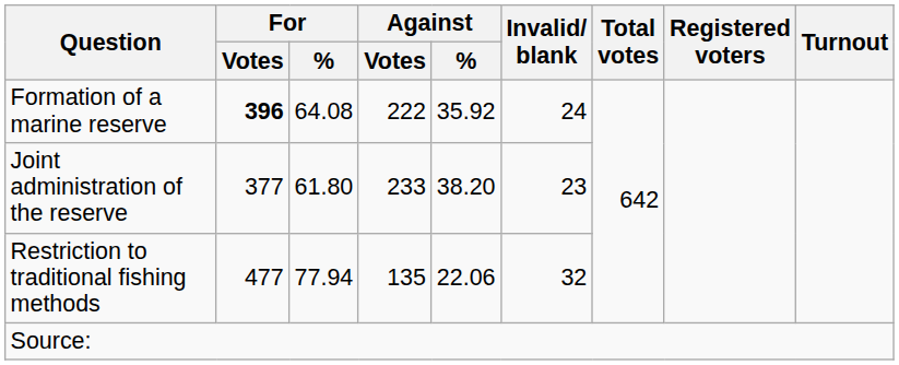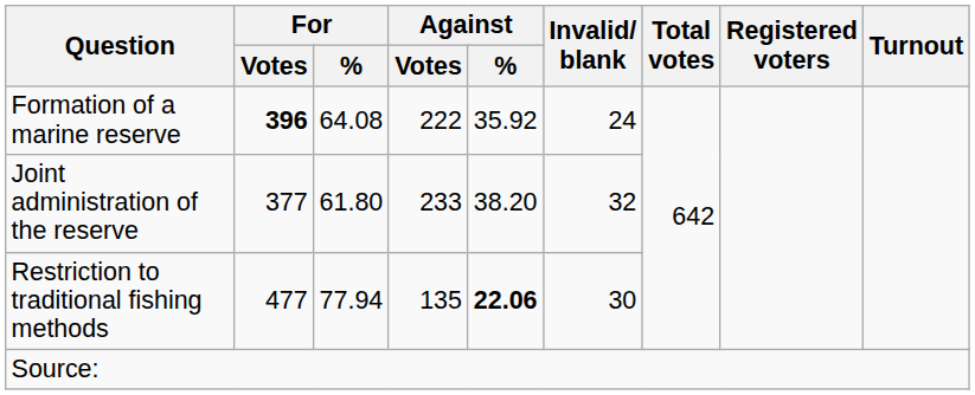Joint administration of the reserve | Invalid/ blank: 23 -> 32
Restriction to traditional fishing methods | Against / %: normal -> bold
Restriction to traditional fishing methods | Invalid/ blank: 32 -> 30
